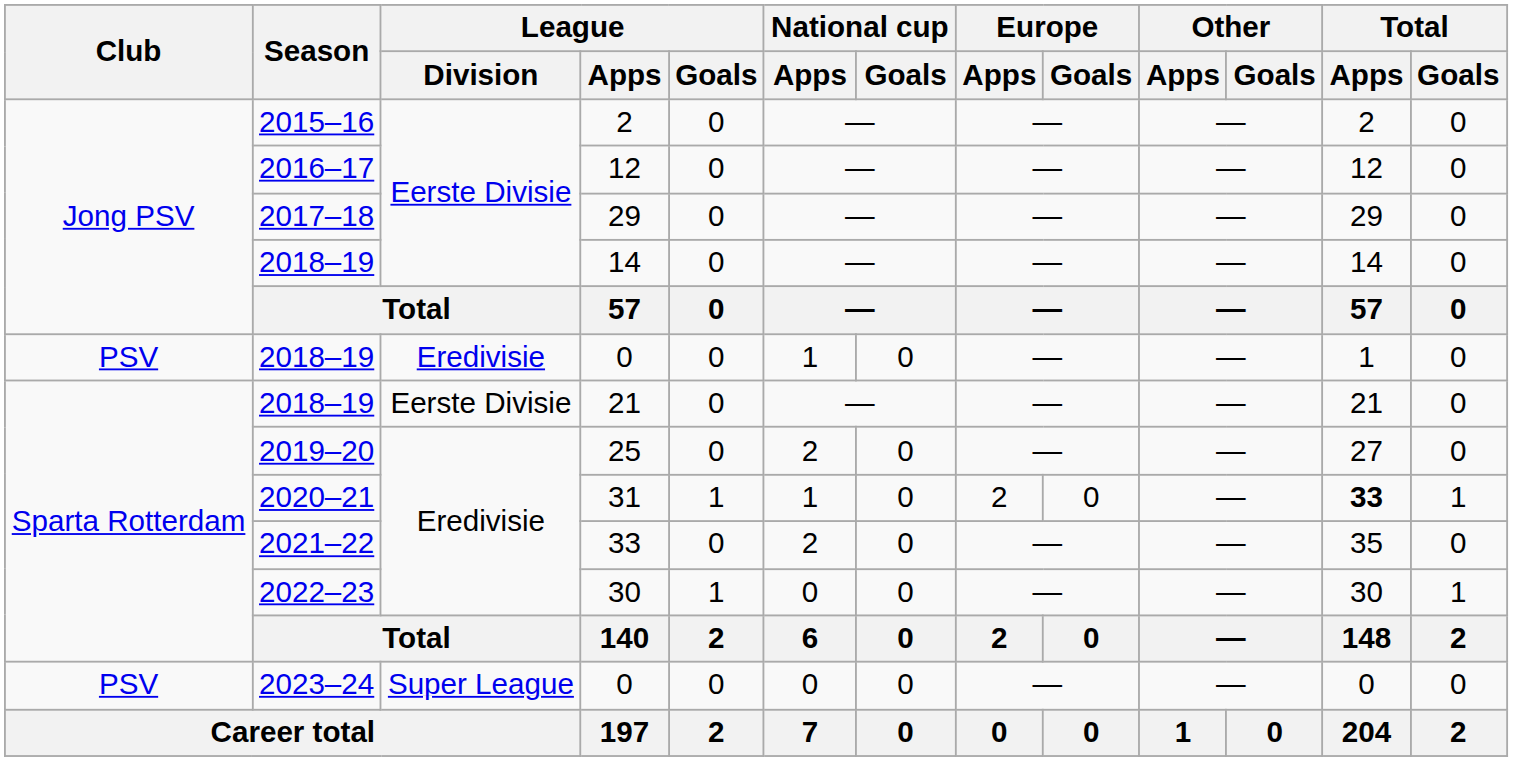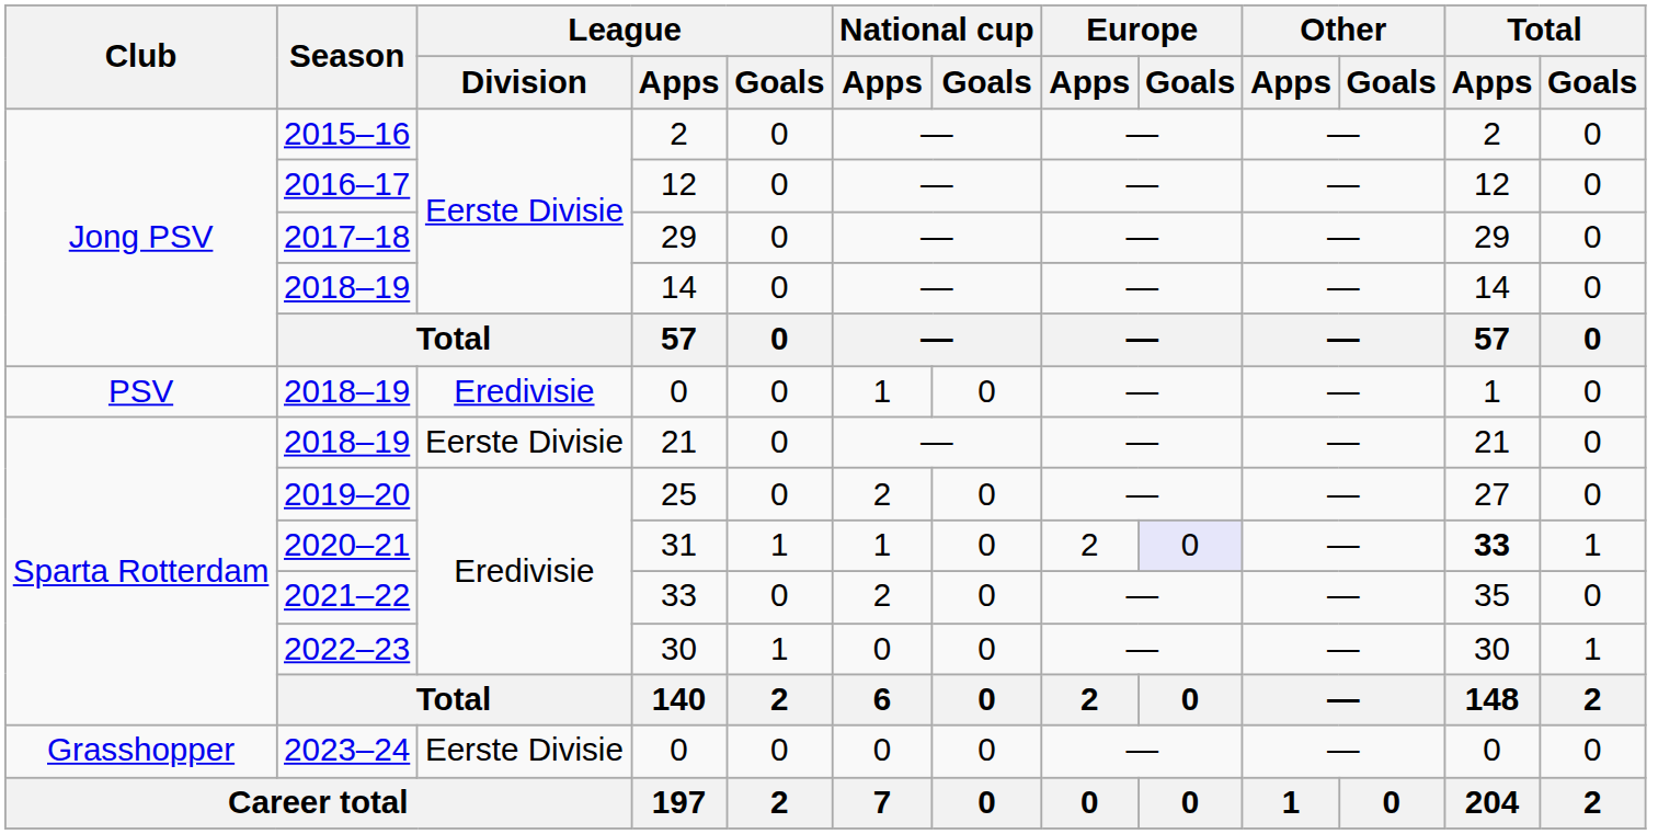31 | Europe / Goals: no background -> lavender background
2023–24 / 0 | Club: PSV -> Grasshopper
2023–24 / 0 | League / Division: Super League -> Eerste Divisie
